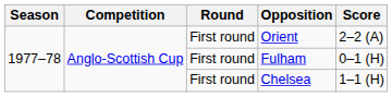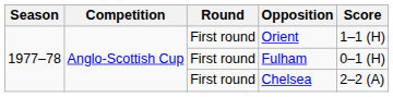Orient | Score: 2–2 (A) -> 1–1 (H)
Chelsea | Score: 1–1 (H) -> 2–2 (A)
